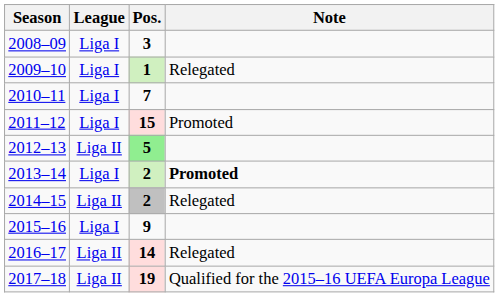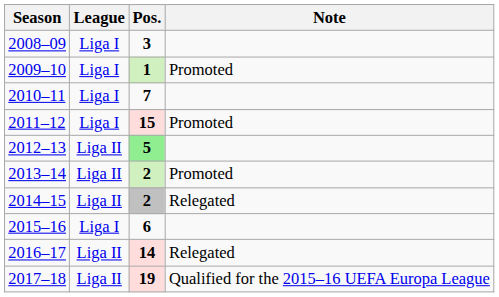2009–10 | Note: Relegated -> Promoted
2013–14 | League: Liga I -> Liga II
2013–14 | Note: bold -> normal
2015–16 | Pos.: 9 -> 6
